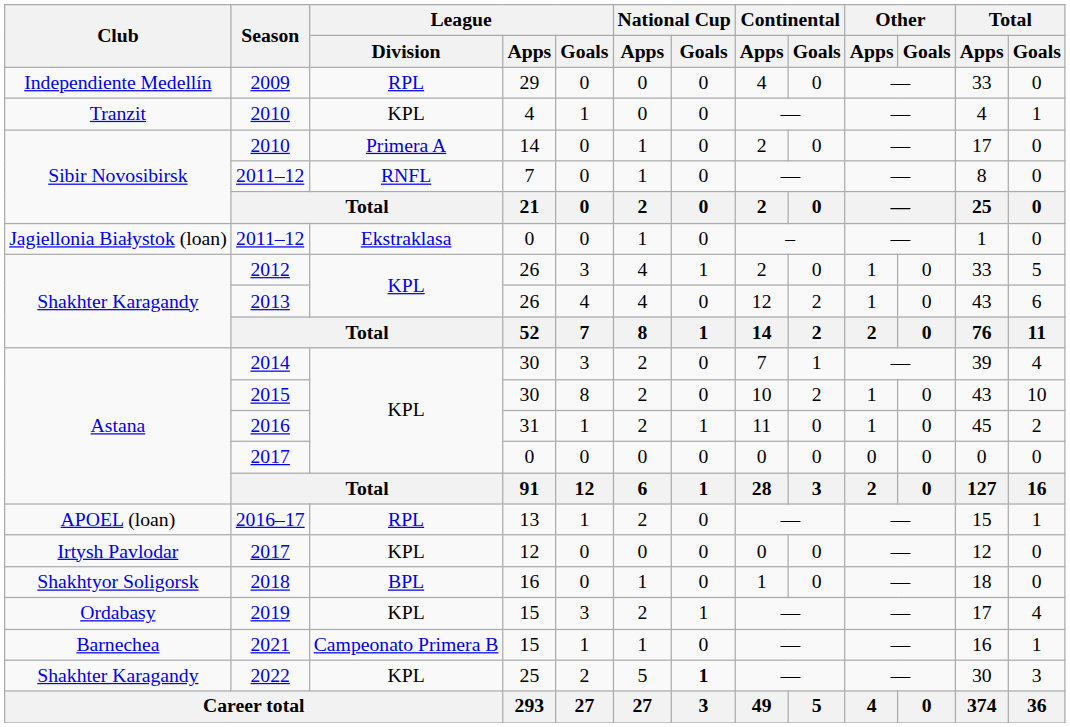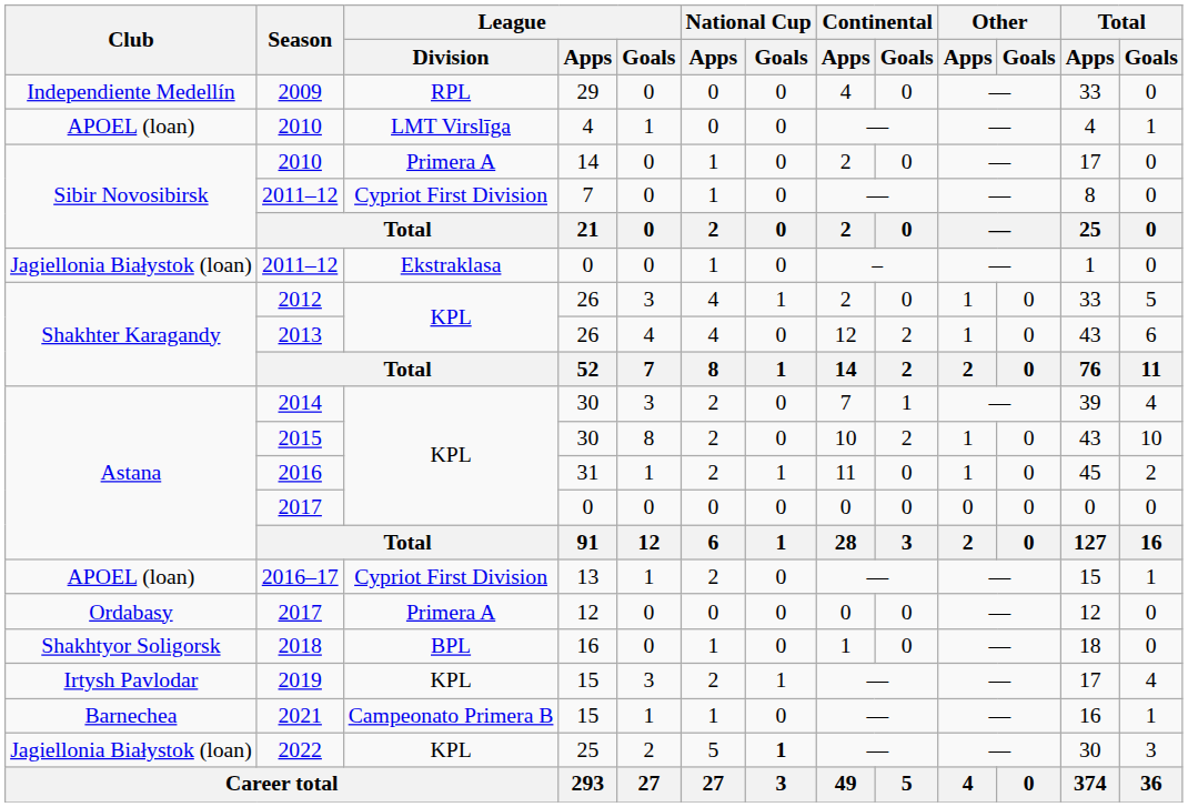2010 / 4 | Club: Tranzit -> APOEL (loan)
2010 / 4 | League / Division: KPL -> LMT Virslīga
2011–12 / 7 | League / Division: RNFL -> Cypriot First Division
2016–17 | League / Division: RPL -> Cypriot First Division
2017 / 12 | Club: Irtysh Pavlodar -> Ordabasy
2017 / 12 | League / Division: KPL -> Primera A
2019 | Club: Ordabasy -> Irtysh Pavlodar
2022 | Club: Shakhter Karagandy -> Jagiellonia Białystok (loan)
